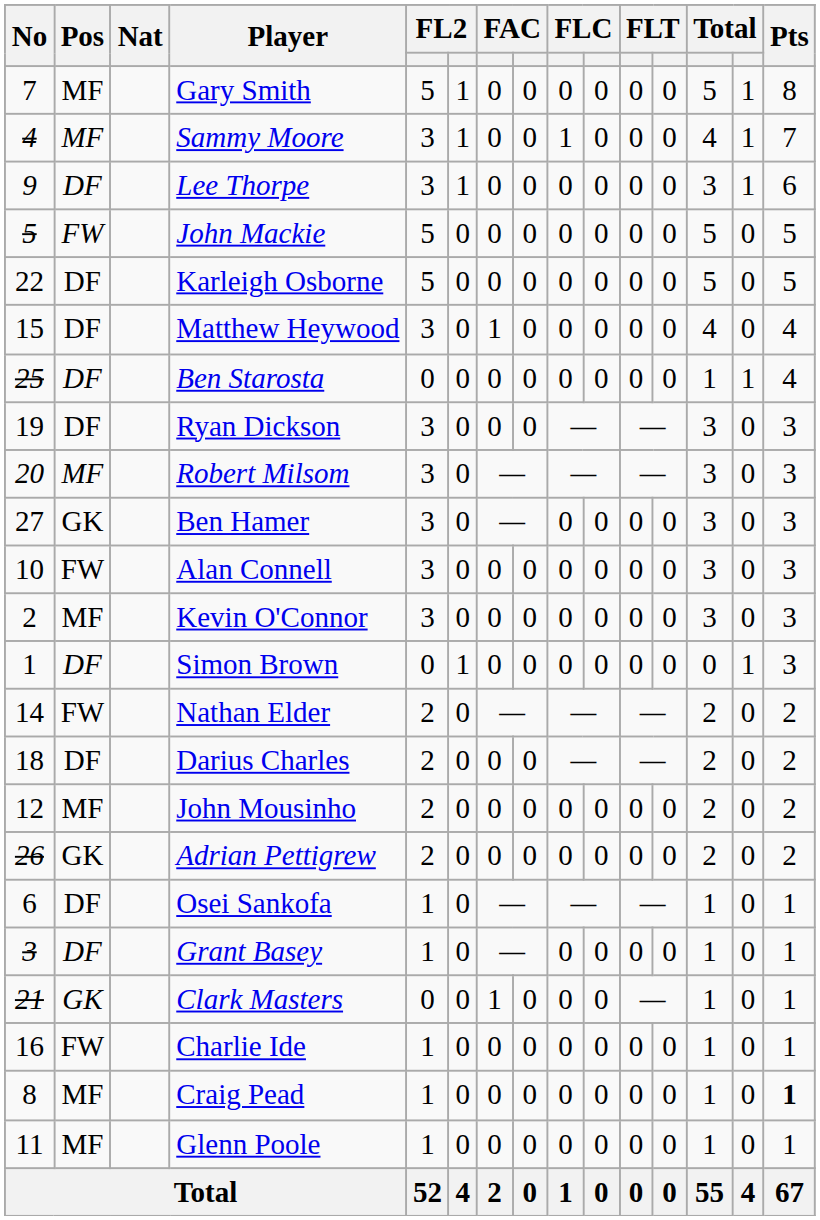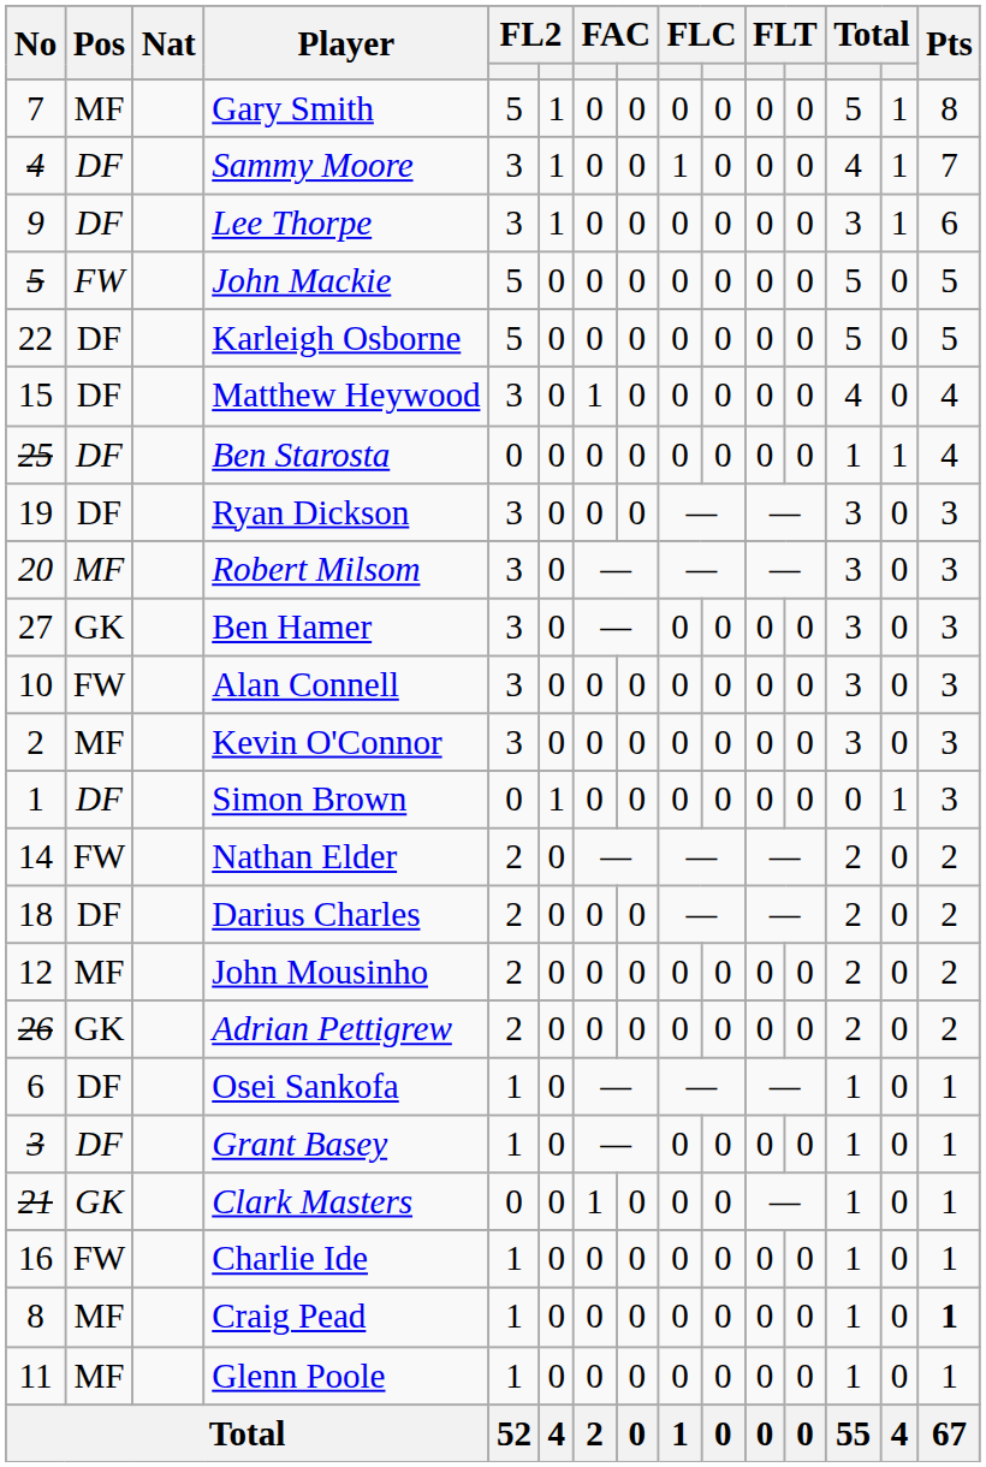Sammy Moore | Pos: MF -> DF
